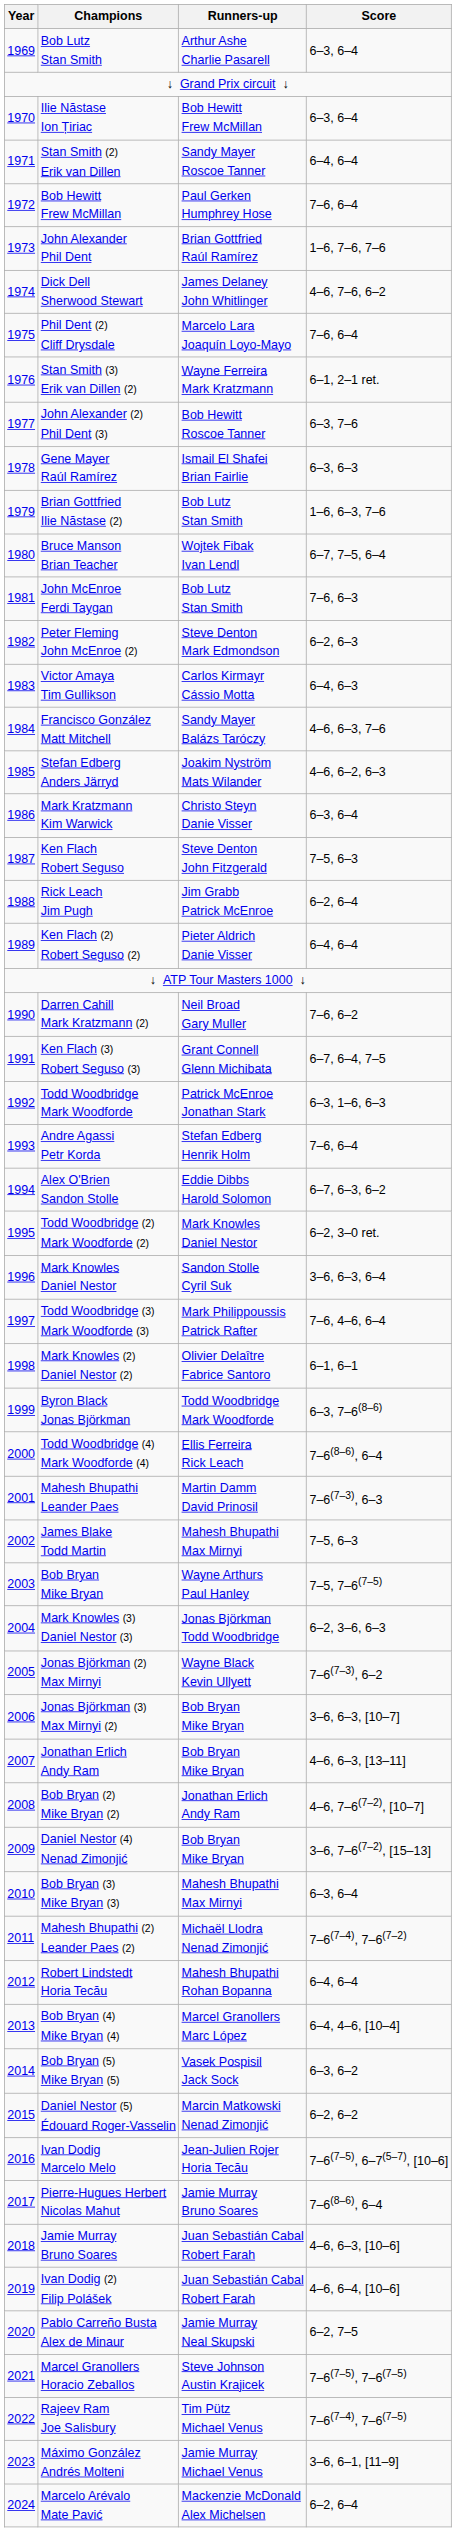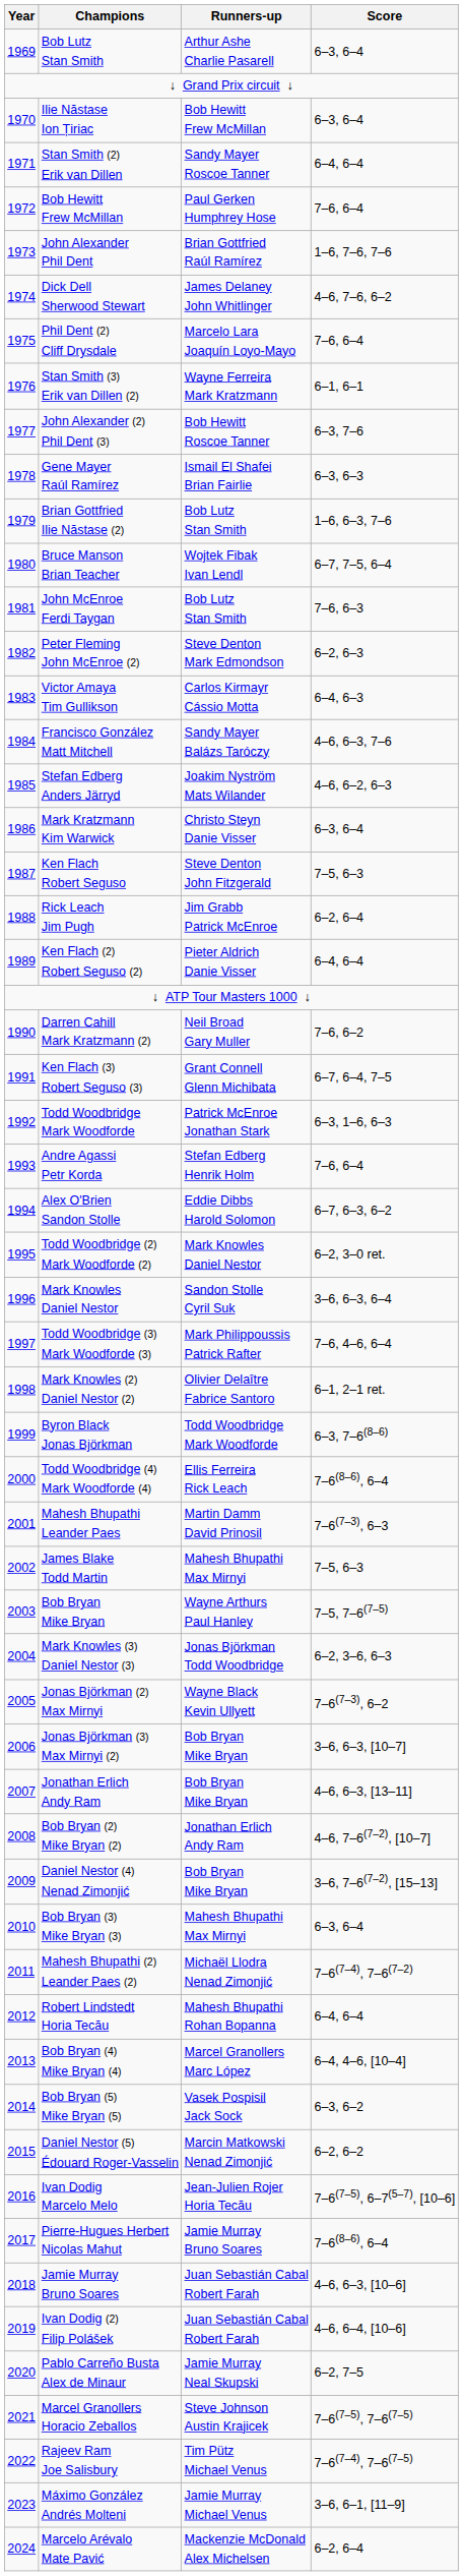Stan Smith (3) Erik van Dillen (2) | Score: 6–1, 2–1 ret. -> 6–1, 6–1
Mark Knowles (2) Daniel Nestor (2) | Score: 6–1, 6–1 -> 6–1, 2–1 ret.
